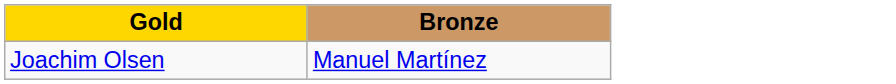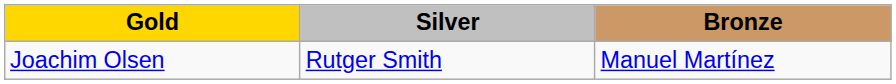+ column: Silver | Rutger Smith
